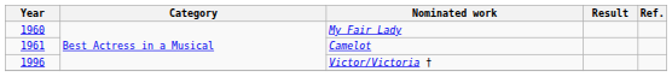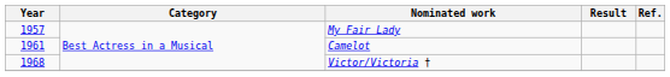My Fair Lady | Year: 1960 -> 1957
Victor/Victoria † | Year: 1996 -> 1968
